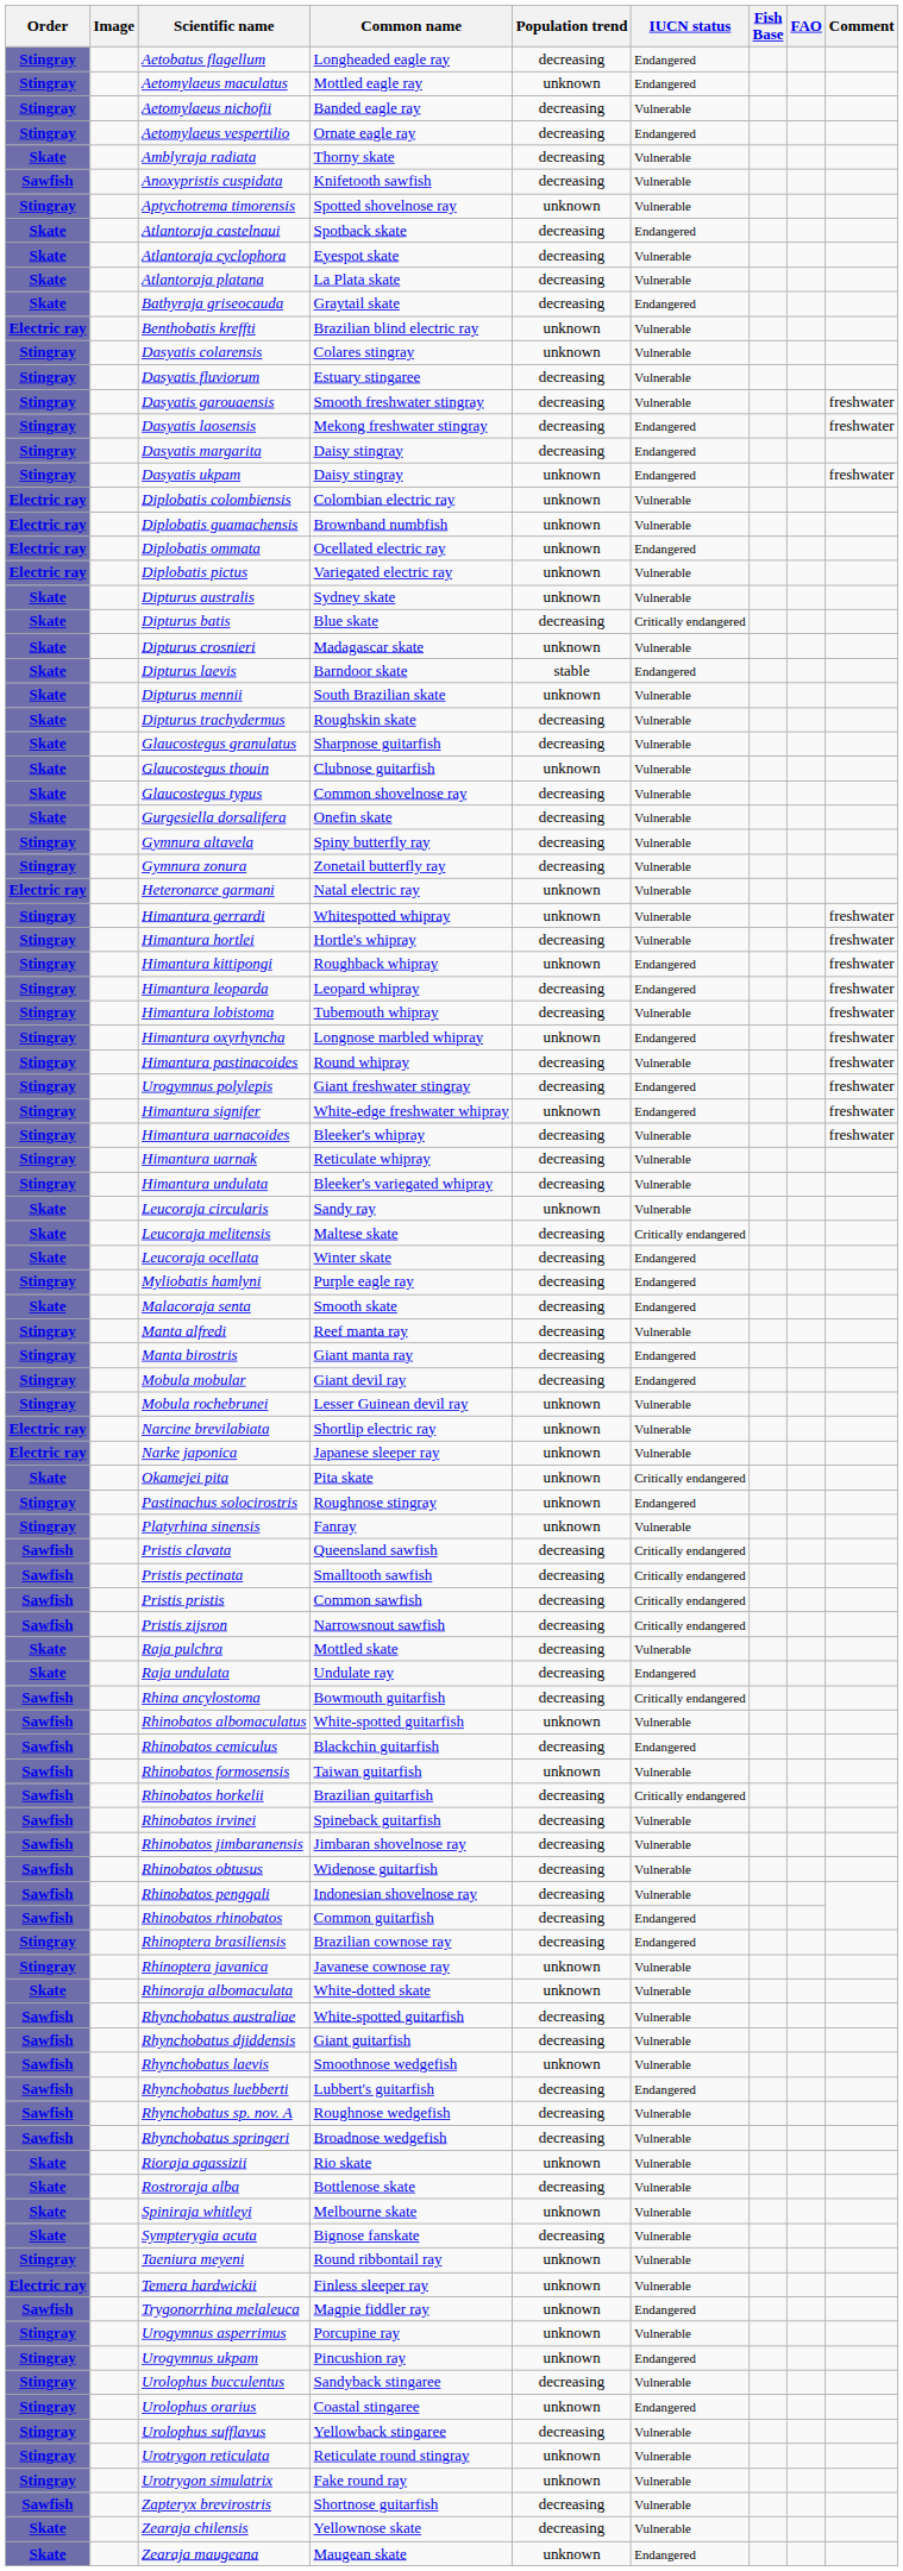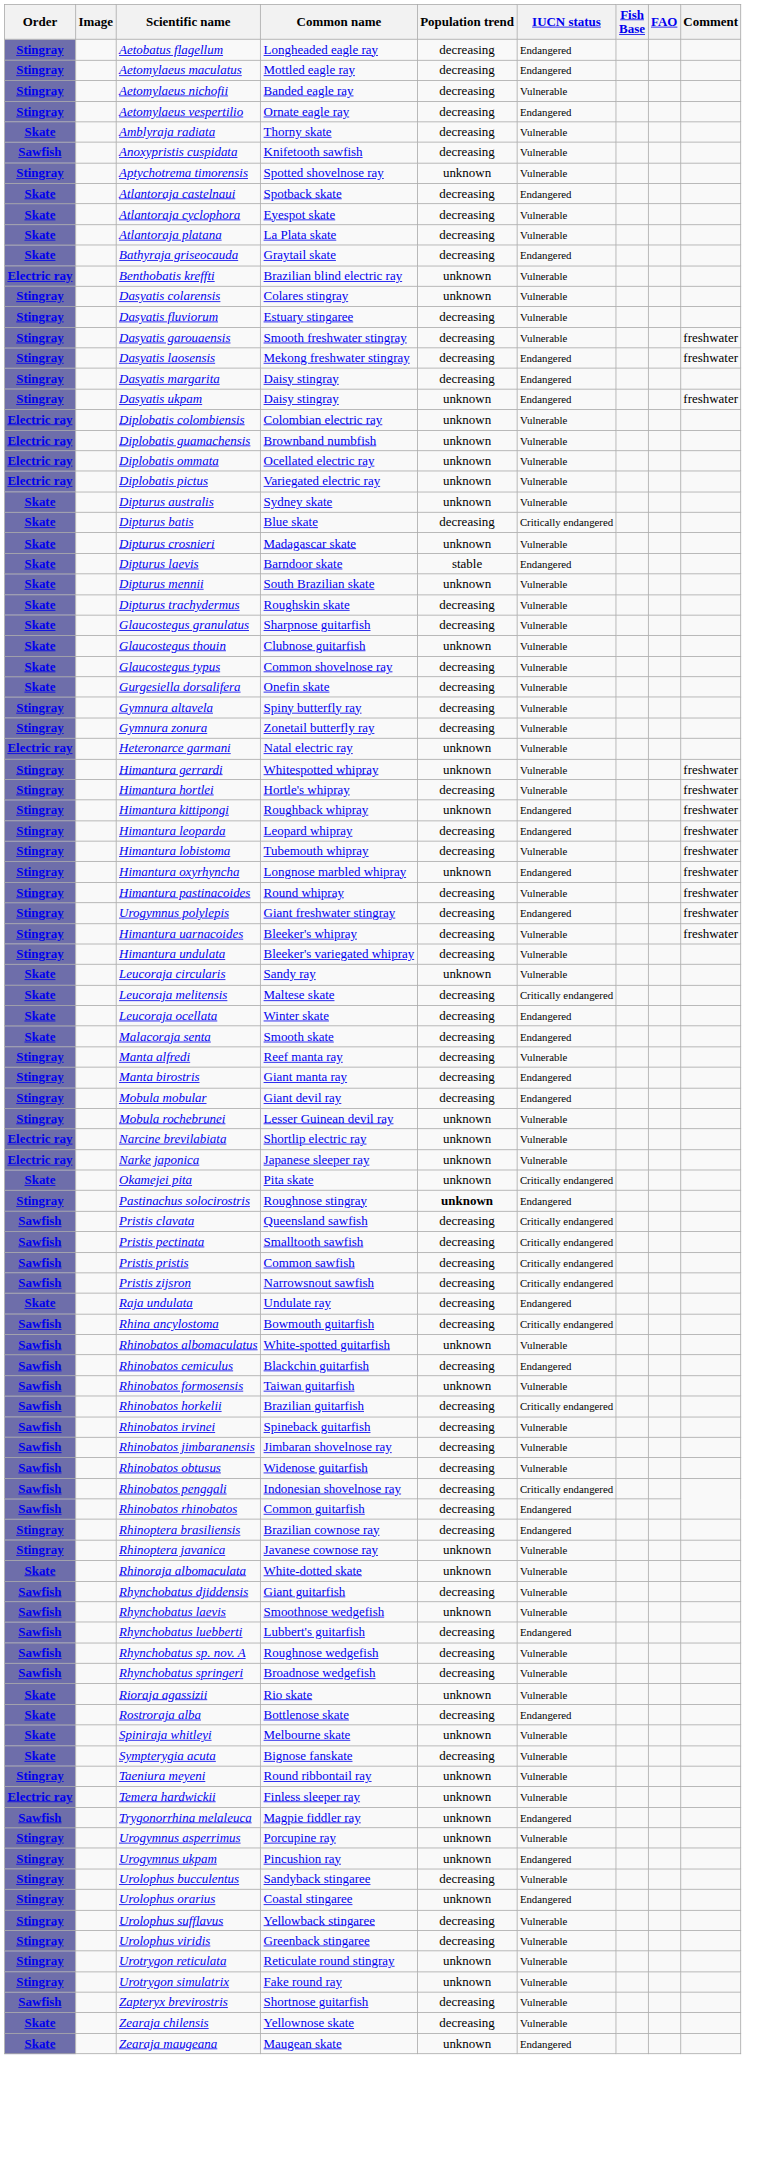Aetomylaeus maculatus | Population trend: unknown -> decreasing
Diplobatis ommata | IUCN status: Endangered -> Vulnerable
- row: Stingray | Himantura signifer | White-edge freshwater whipray | unknown | Endangered | freshwater
- row: Stingray | Himantura uarnak | Reticulate whipray | decreasing | Vulnerable
- row: Stingray | Myliobatis hamlyni | Purple eagle ray | decreasing | Endangered
Pastinachus solocirostris | Population trend: normal -> bold
- row: Stingray | Platyrhina sinensis | Fanray | unknown | Vulnerable
- row: Skate | Raja pulchra | Mottled skate | decreasing | Vulnerable
Rhinobatos penggali | IUCN status: Vulnerable -> Critically endangered
- row: Sawfish | Rhynchobatus australiae | White-spotted guitarfish | decreasing | Vulnerable
Rostroraja alba | IUCN status: Vulnerable -> Endangered
+ row: Stingray | Urolophus viridis | Greenback stingaree | decreasing | Vulnerable
